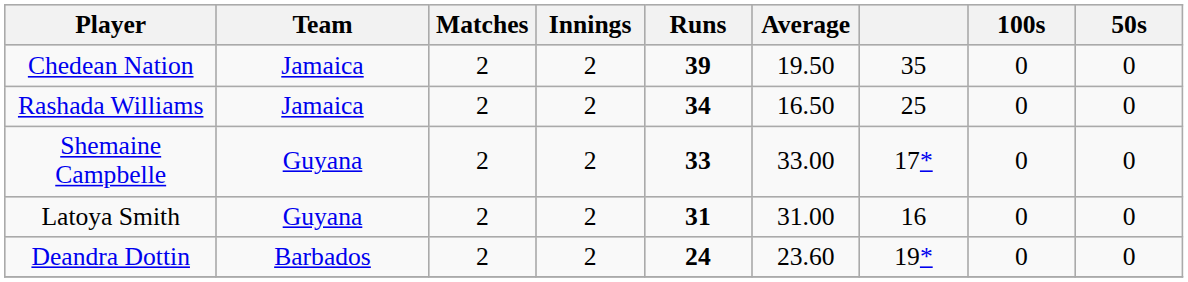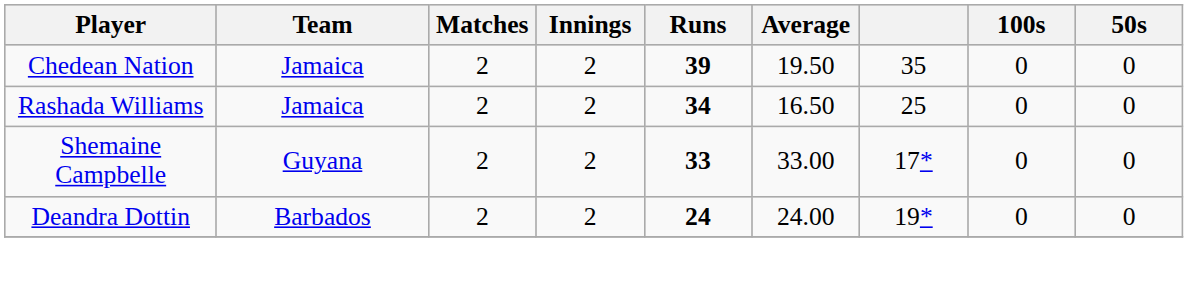- row: Latoya Smith | Guyana | 2 | 2 | 31 | 31.00 | 16 | 0 | 0
Deandra Dottin | Average: 23.60 -> 24.00
